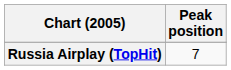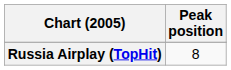Russia Airplay (TopHit) | Peak position: 7 -> 8
